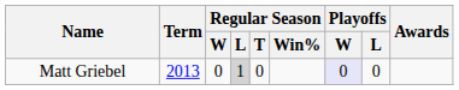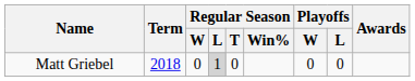Matt Griebel | Term: 2013 -> 2018
Matt Griebel | Playoffs / W: lavender background -> no background
